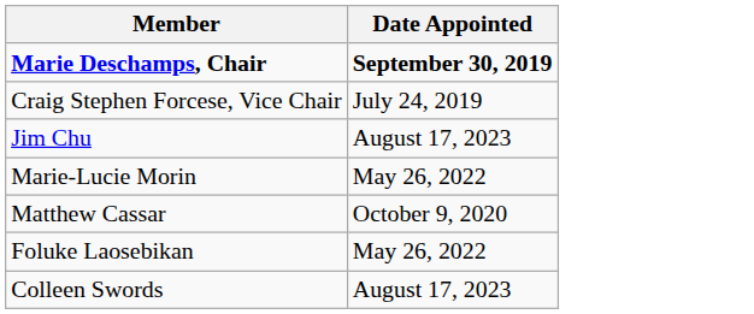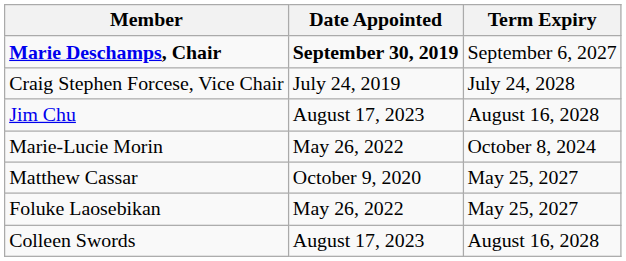+ column: Term Expiry | September 6, 2027 | July 24, 2028 | August 16, 2028 | October 8, 2024 | May 25, 2027 | May 25, 2027 | August 16, 2028
